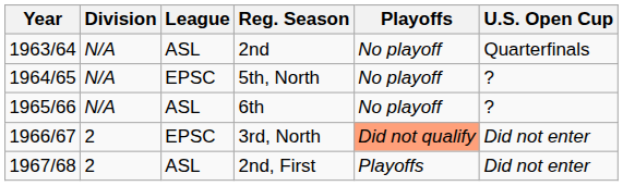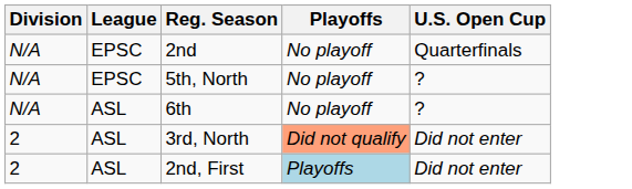- column: Year | 1963/64 | 1964/65 | 1965/66 | 1966/67 | 1967/68
2nd | League: ASL -> EPSC
3rd, North | League: EPSC -> ASL
2nd, First | Playoffs: no background -> lightblue background
